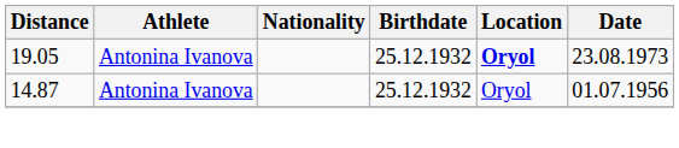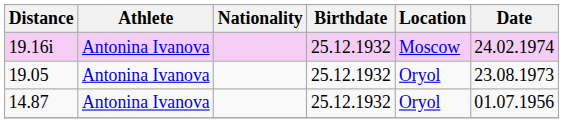+ row: 19.16i | Antonina Ivanova | 25.12.1932 | Moscow | 24.02.1974
19.05 | Location: bold -> normal
